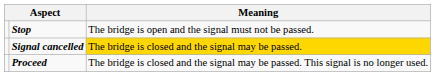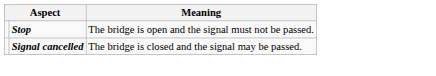Signal cancelled | Meaning: gold background -> no background
- row: Proceed | The bridge is closed and the signal may be passed. This signal is no longer used.
